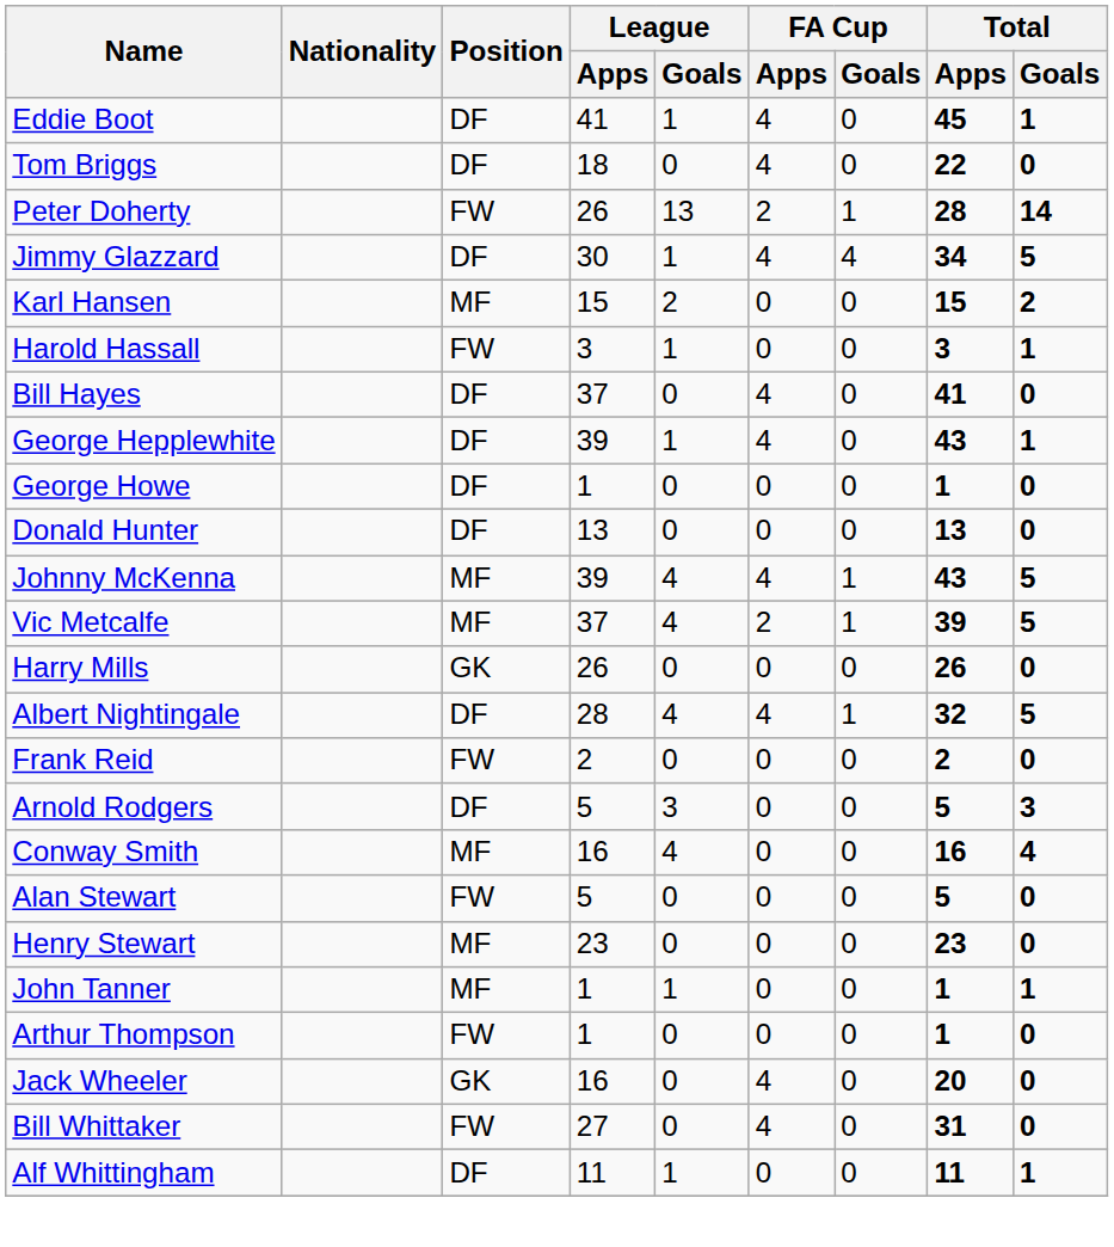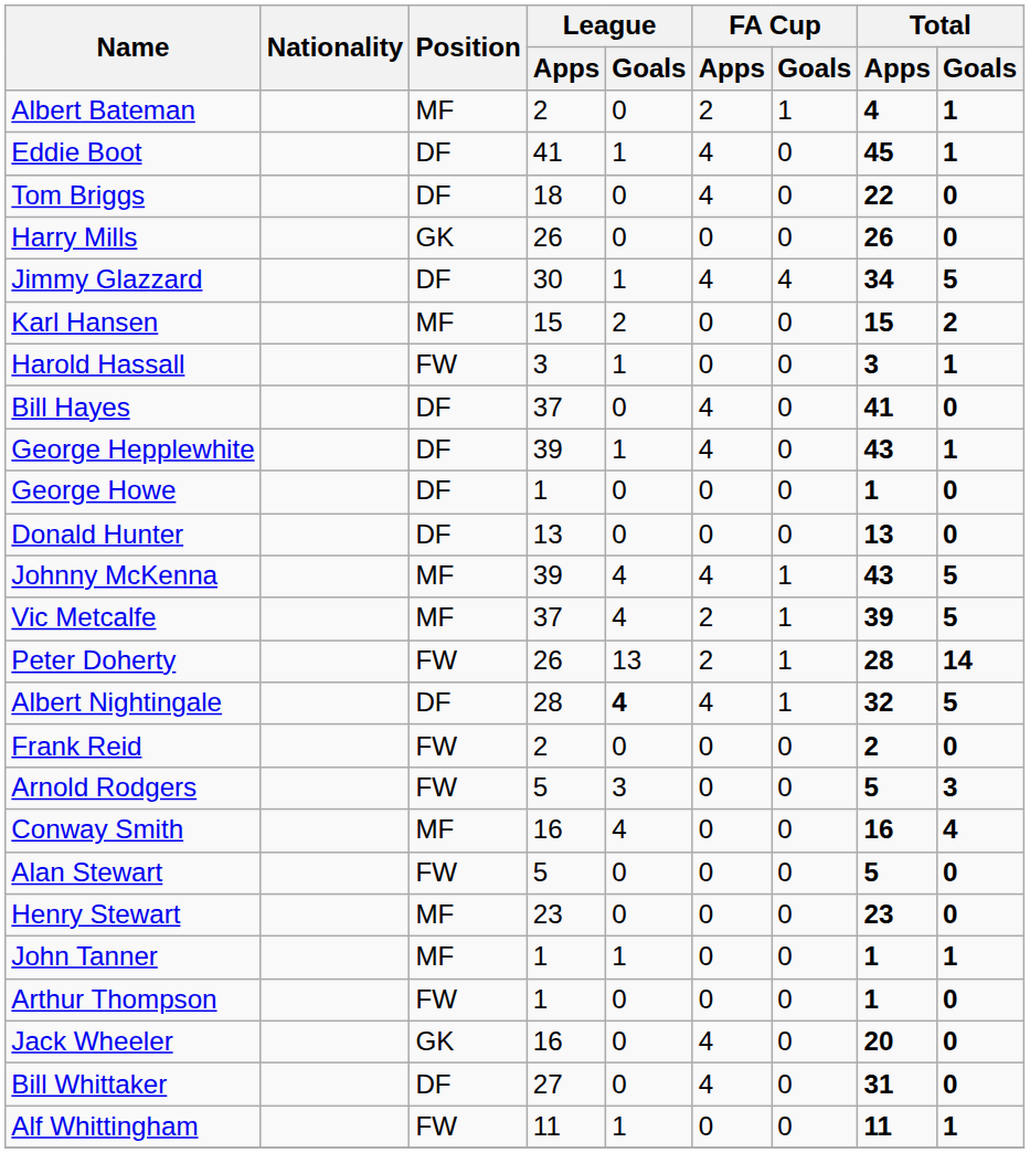+ row: Albert Bateman | MF | 2 | 0 | 2 | 1 | 4 | 1
rows swapped: Peter Doherty <-> Harry Mills
Albert Nightingale | League / Goals: normal -> bold
Arnold Rodgers | Position: DF -> FW
Bill Whittaker | Position: FW -> DF
Alf Whittingham | Position: DF -> FW
